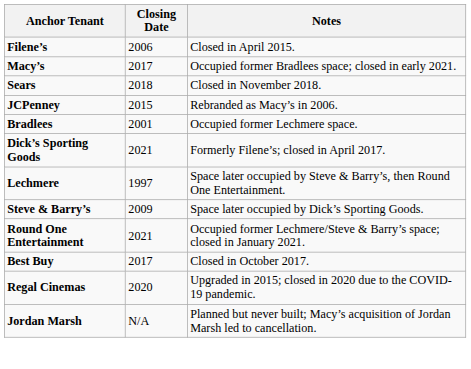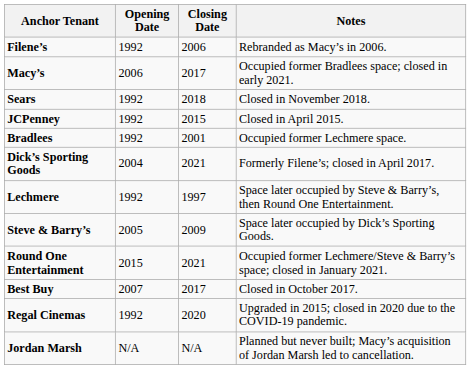+ column: Opening Date | 1992 | 2006 | 1992 | 1992 | 1992 | 2004 | 1992 | 2005 | 2015 | 2007 | 1992 | N/A
Filene’s | Notes: Closed in April 2015. -> Rebranded as Macy’s in 2006.
JCPenney | Notes: Rebranded as Macy’s in 2006. -> Closed in April 2015.
